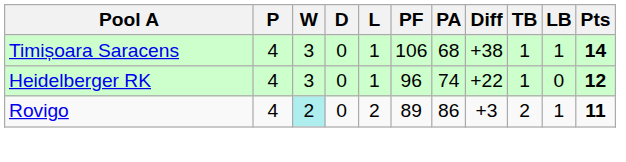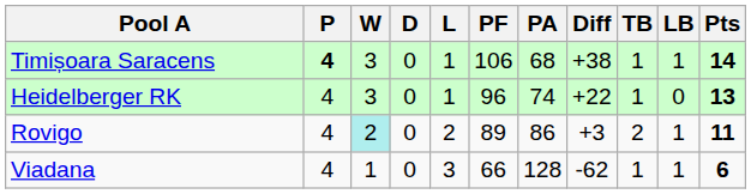Timișoara Saracens | P: normal -> bold
Heidelberger RK | Pts: 12 -> 13
+ row: Viadana | 4 | 1 | 0 | 3 | 66 | 128 | -62 | 1 | 1 | 6
